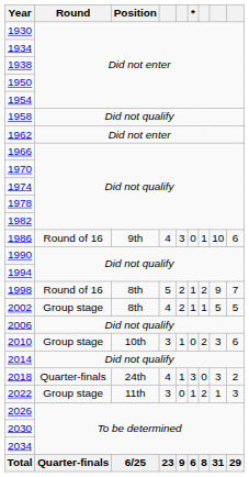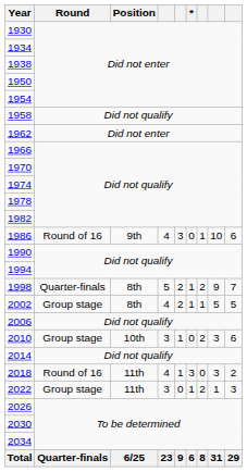1998 | Round: Round of 16 -> Quarter-finals
2018 | Round: Quarter-finals -> Round of 16
2018 | Position: 24th -> 11th
